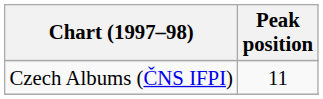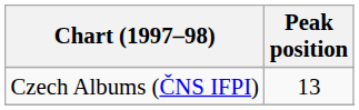Czech Albums (ČNS IFPI) | Peak position: 11 -> 13
